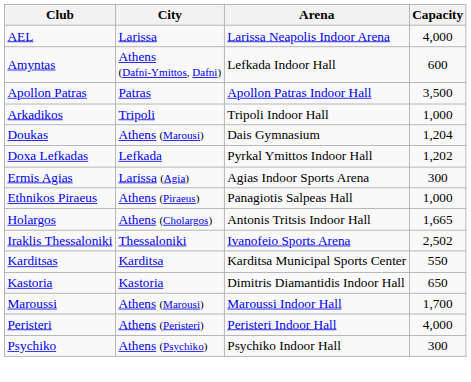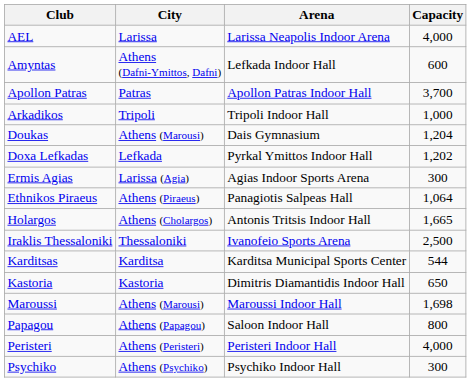Apollon Patras | Capacity: 3,500 -> 3,700
Ethnikos Piraeus | Capacity: 1,000 -> 1,064
Iraklis Thessaloniki | Capacity: 2,502 -> 2,500
Karditsas | Capacity: 550 -> 544
Maroussi | Capacity: 1,700 -> 1,698
+ row: Papagou | Athens (Papagou) | Saloon Indoor Hall | 800
